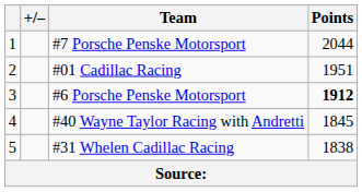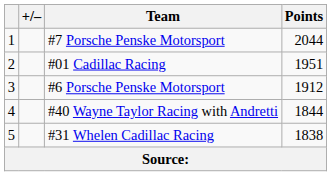#6 Porsche Penske Motorsport | Points: bold -> normal
#40 Wayne Taylor Racing with Andretti | Points: 1845 -> 1844
